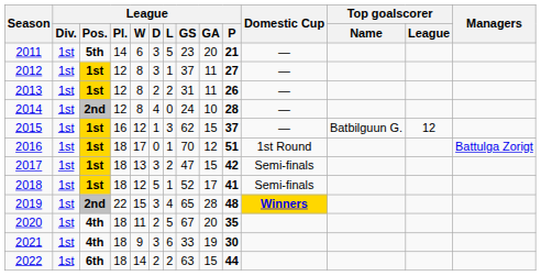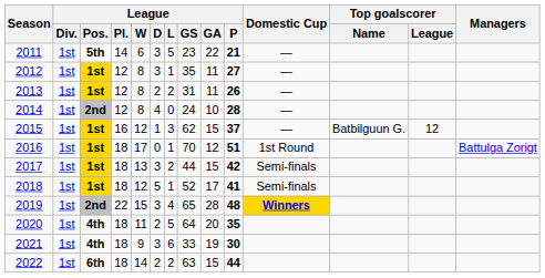2011 | League / GA: 20 -> 22
2012 | League / GS: 37 -> 35
2017 | League / GS: 47 -> 44
2020 | League / GS: 67 -> 64
